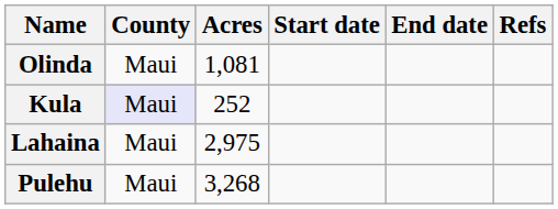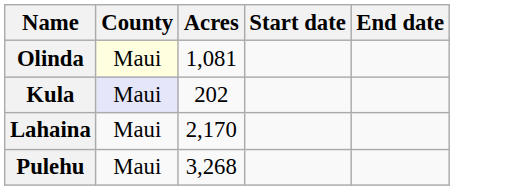- column: Refs
Olinda | County: no background -> lightyellow background
Kula | Acres: 252 -> 202
Lahaina | Acres: 2,975 -> 2,170
